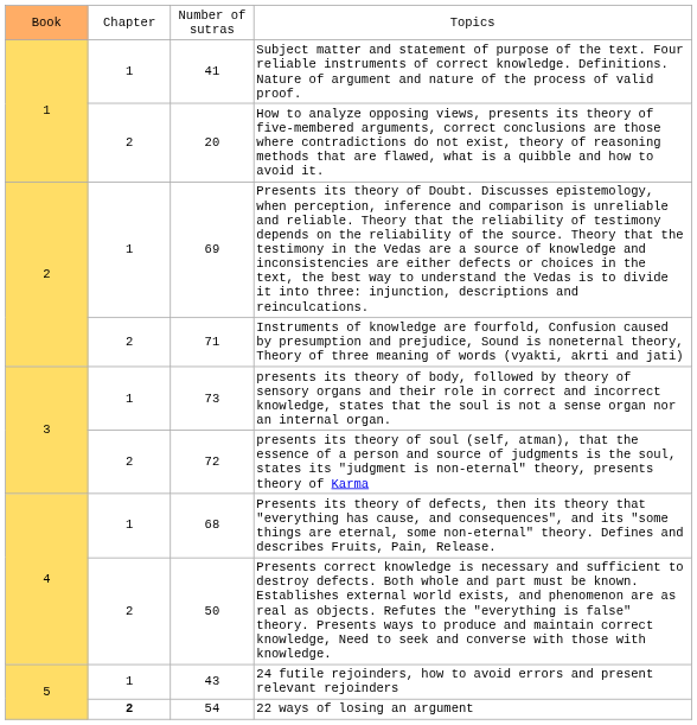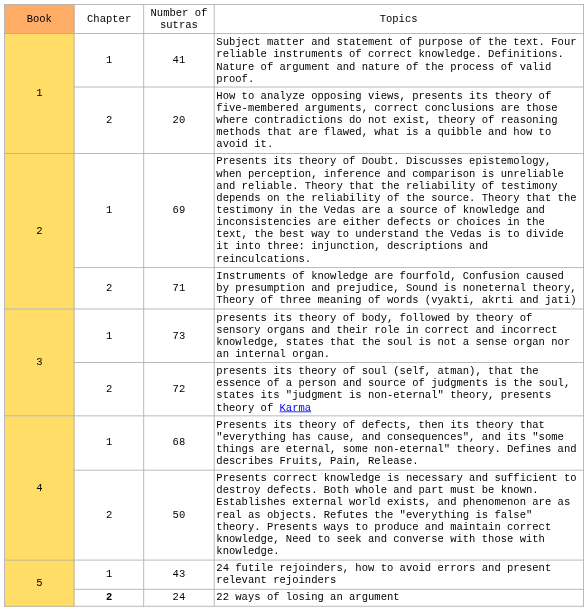22 ways of losing an argument | column 3: 54 -> 24
